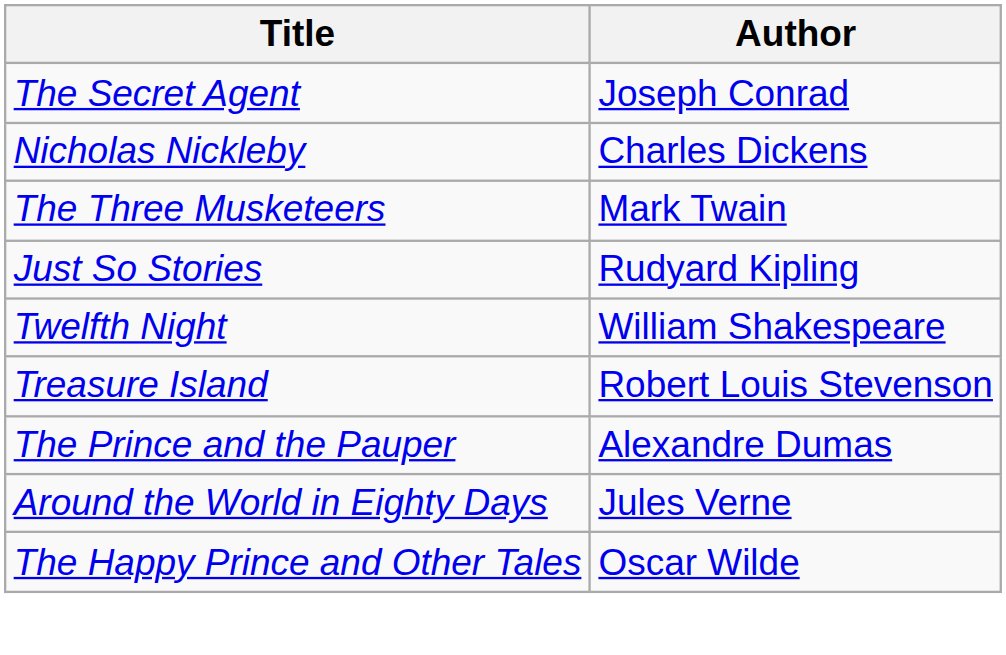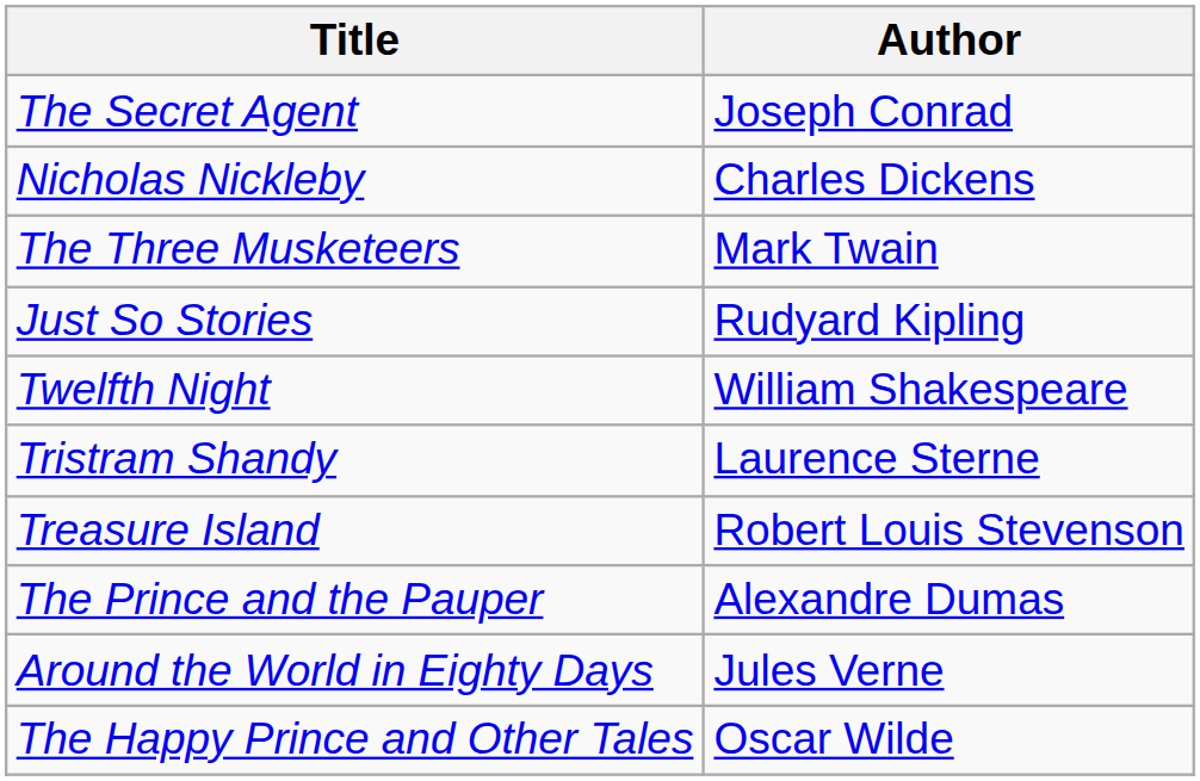+ row: Tristram Shandy | Laurence Sterne
